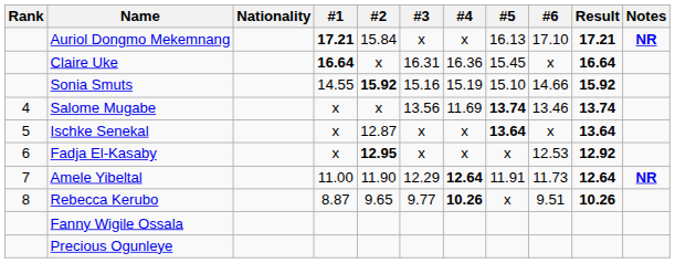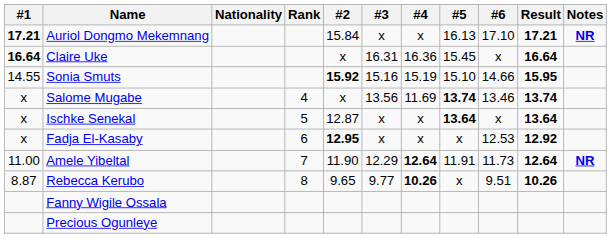columns swapped: Rank <-> #1
Sonia Smuts | Result: 15.92 -> 15.95
